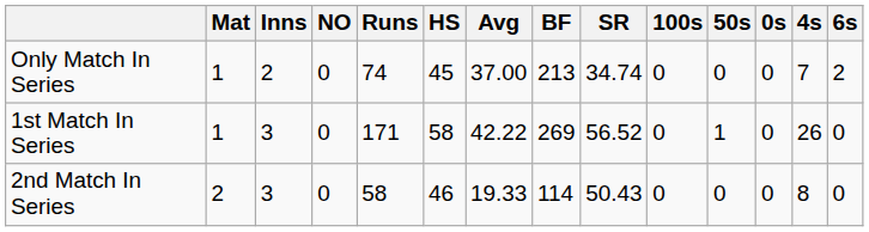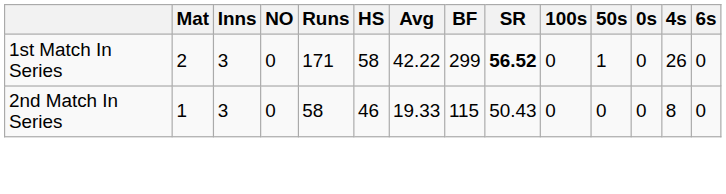- row: Only Match In Series | 1 | 2 | 0 | 74 | 45 | 37.00 | 213 | 34.74 | 0 | 0 | 0 | 7 | 2
1st Match In Series | Mat: 1 -> 2
1st Match In Series | BF: 269 -> 299
1st Match In Series | SR: normal -> bold
2nd Match In Series | Mat: 2 -> 1
2nd Match In Series | BF: 114 -> 115
